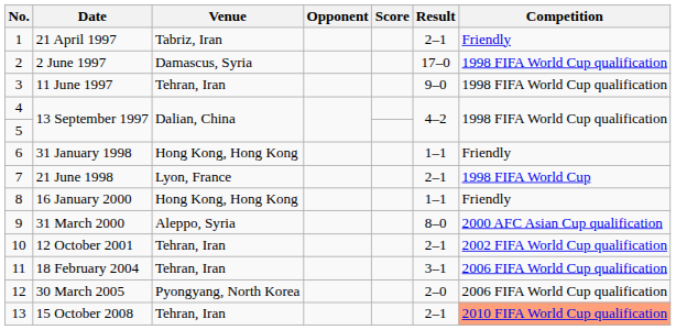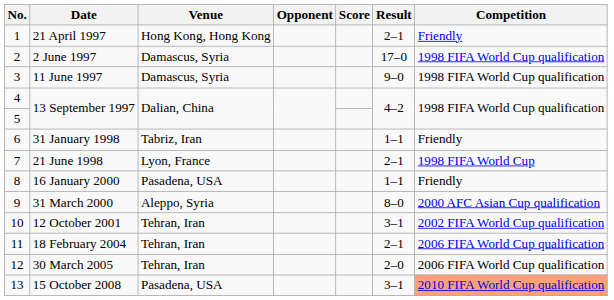21 April 1997 | Venue: Tabriz, Iran -> Hong Kong, Hong Kong
11 June 1997 | Venue: Tehran, Iran -> Damascus, Syria
31 January 1998 | Venue: Hong Kong, Hong Kong -> Tabriz, Iran
16 January 2000 | Venue: Hong Kong, Hong Kong -> Pasadena, USA
12 October 2001 | Result: 2–1 -> 3–1
18 February 2004 | Result: 3–1 -> 2–1
30 March 2005 | Venue: Pyongyang, North Korea -> Tehran, Iran
15 October 2008 | Venue: Tehran, Iran -> Pasadena, USA
15 October 2008 | Result: 2–1 -> 3–1
